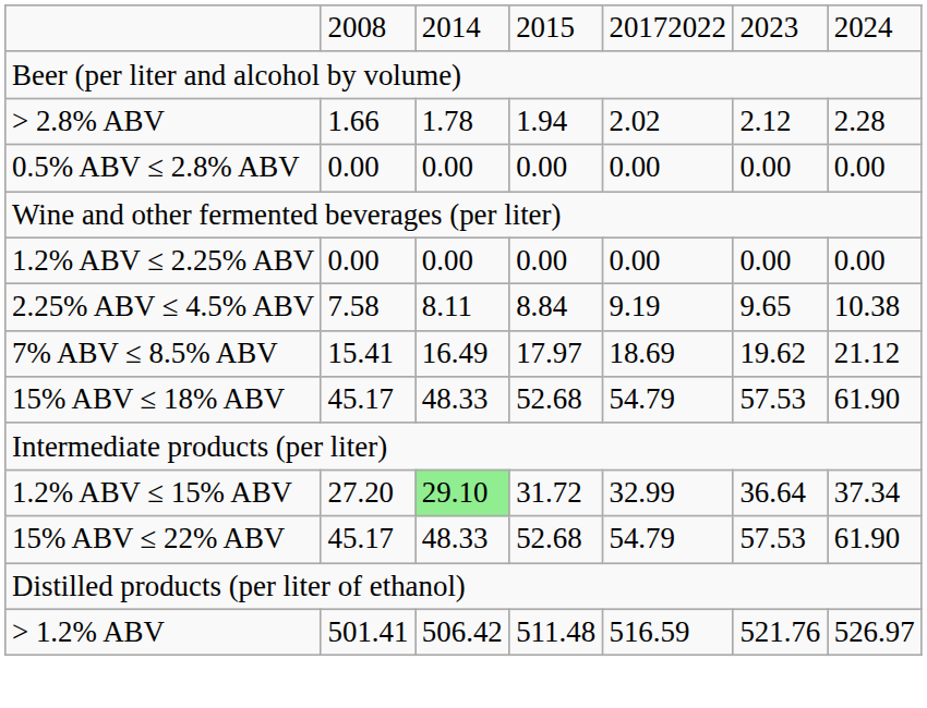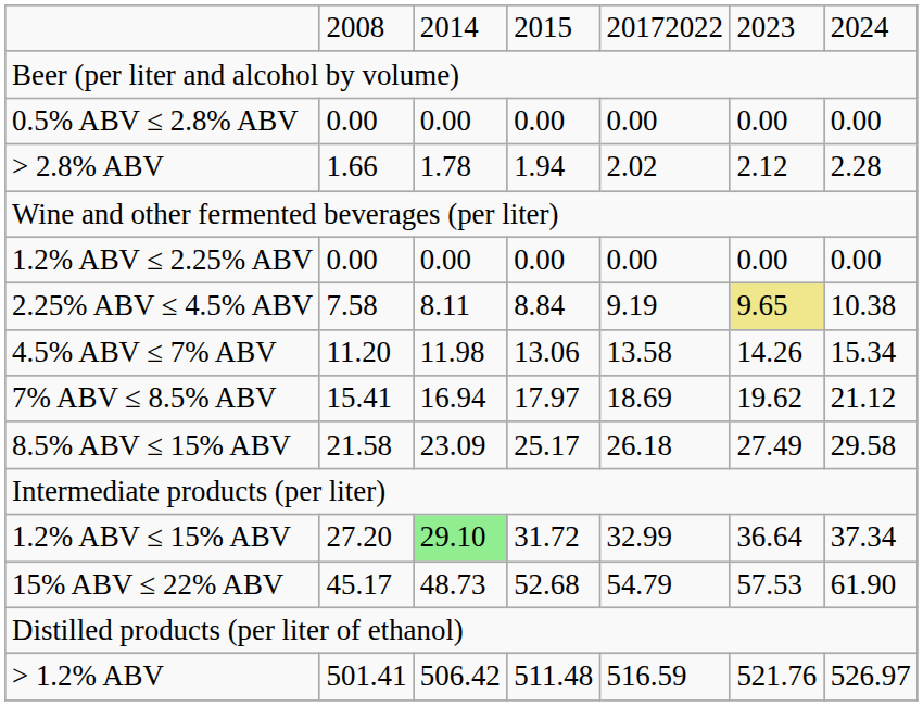rows swapped: 0.5% ABV ≤ 2.8% ABV <-> > 2.8% ABV
2.25% ABV ≤ 4.5% ABV | column 6: no background -> khaki background
+ row: 4.5% ABV ≤ 7% ABV | 11.20 | 11.98 | 13.06 | 13.58 | 14.26 | 15.34
7% ABV ≤ 8.5% ABV | column 3: 16.49 -> 16.94
+ row: 8.5% ABV ≤ 15% ABV | 21.58 | 23.09 | 25.17 | 26.18 | 27.49 | 29.58
- row: 15% ABV ≤ 18% ABV | 45.17 | 48.33 | 52.68 | 54.79 | 57.53 | 61.90
15% ABV ≤ 22% ABV | column 3: 48.33 -> 48.73
